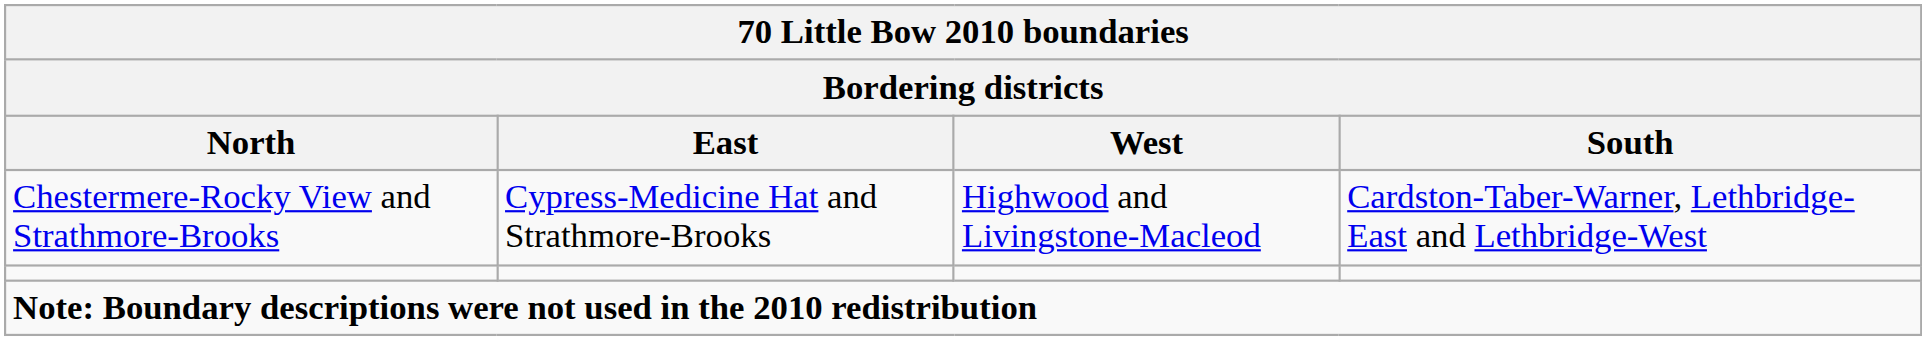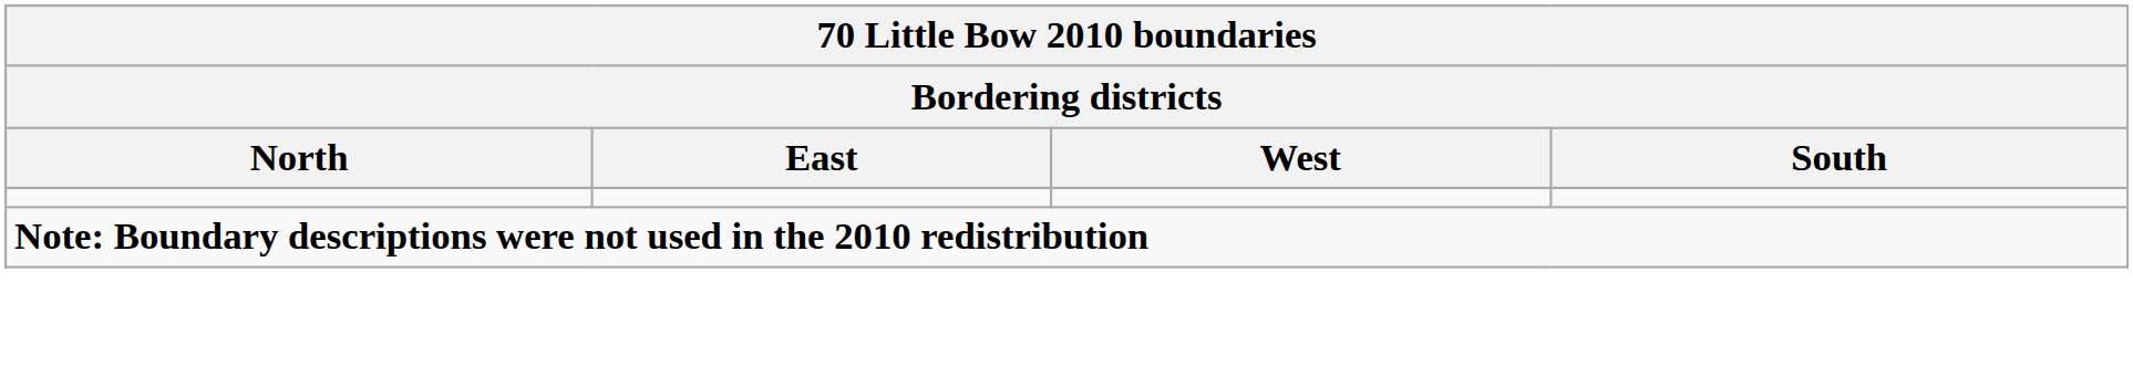- row: Chestermere-Rocky View and Strathmore-Brooks | Cypress-Medicine Hat and Strathmore-Brooks | Highwood and Livingstone-Macleod | Cardston-Taber-Warner, Lethbridge-East and Lethbridge-West
